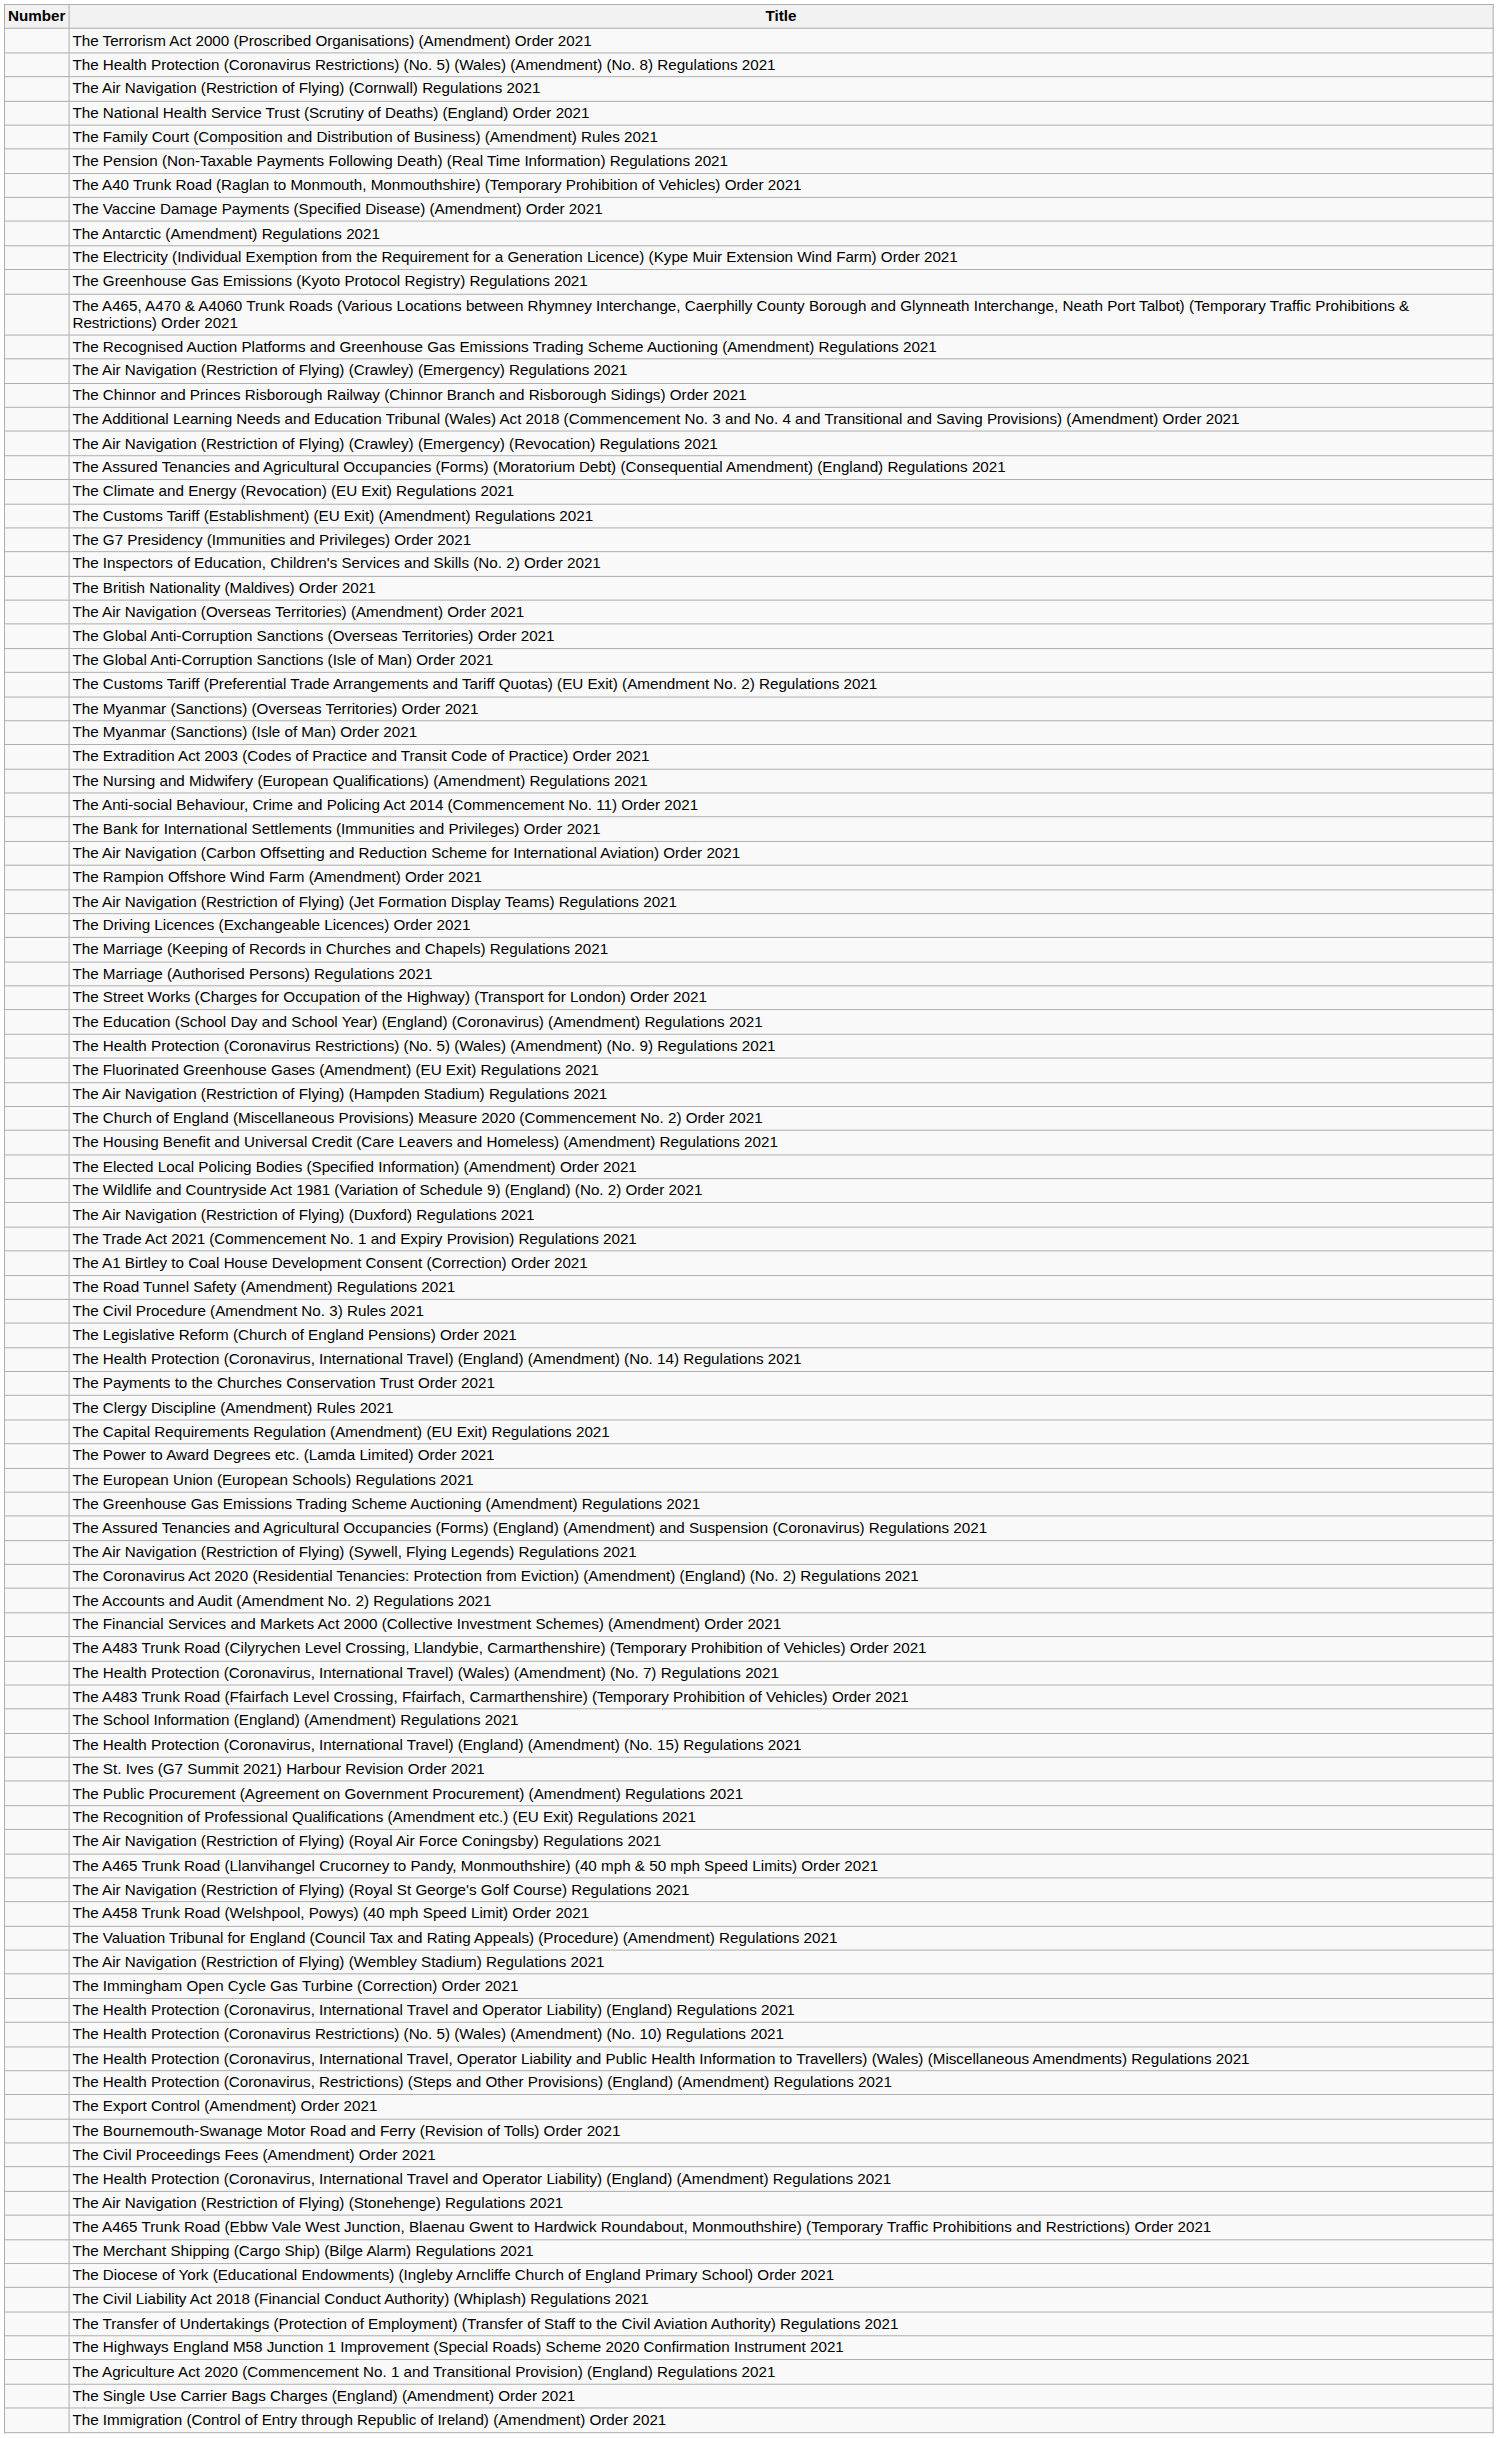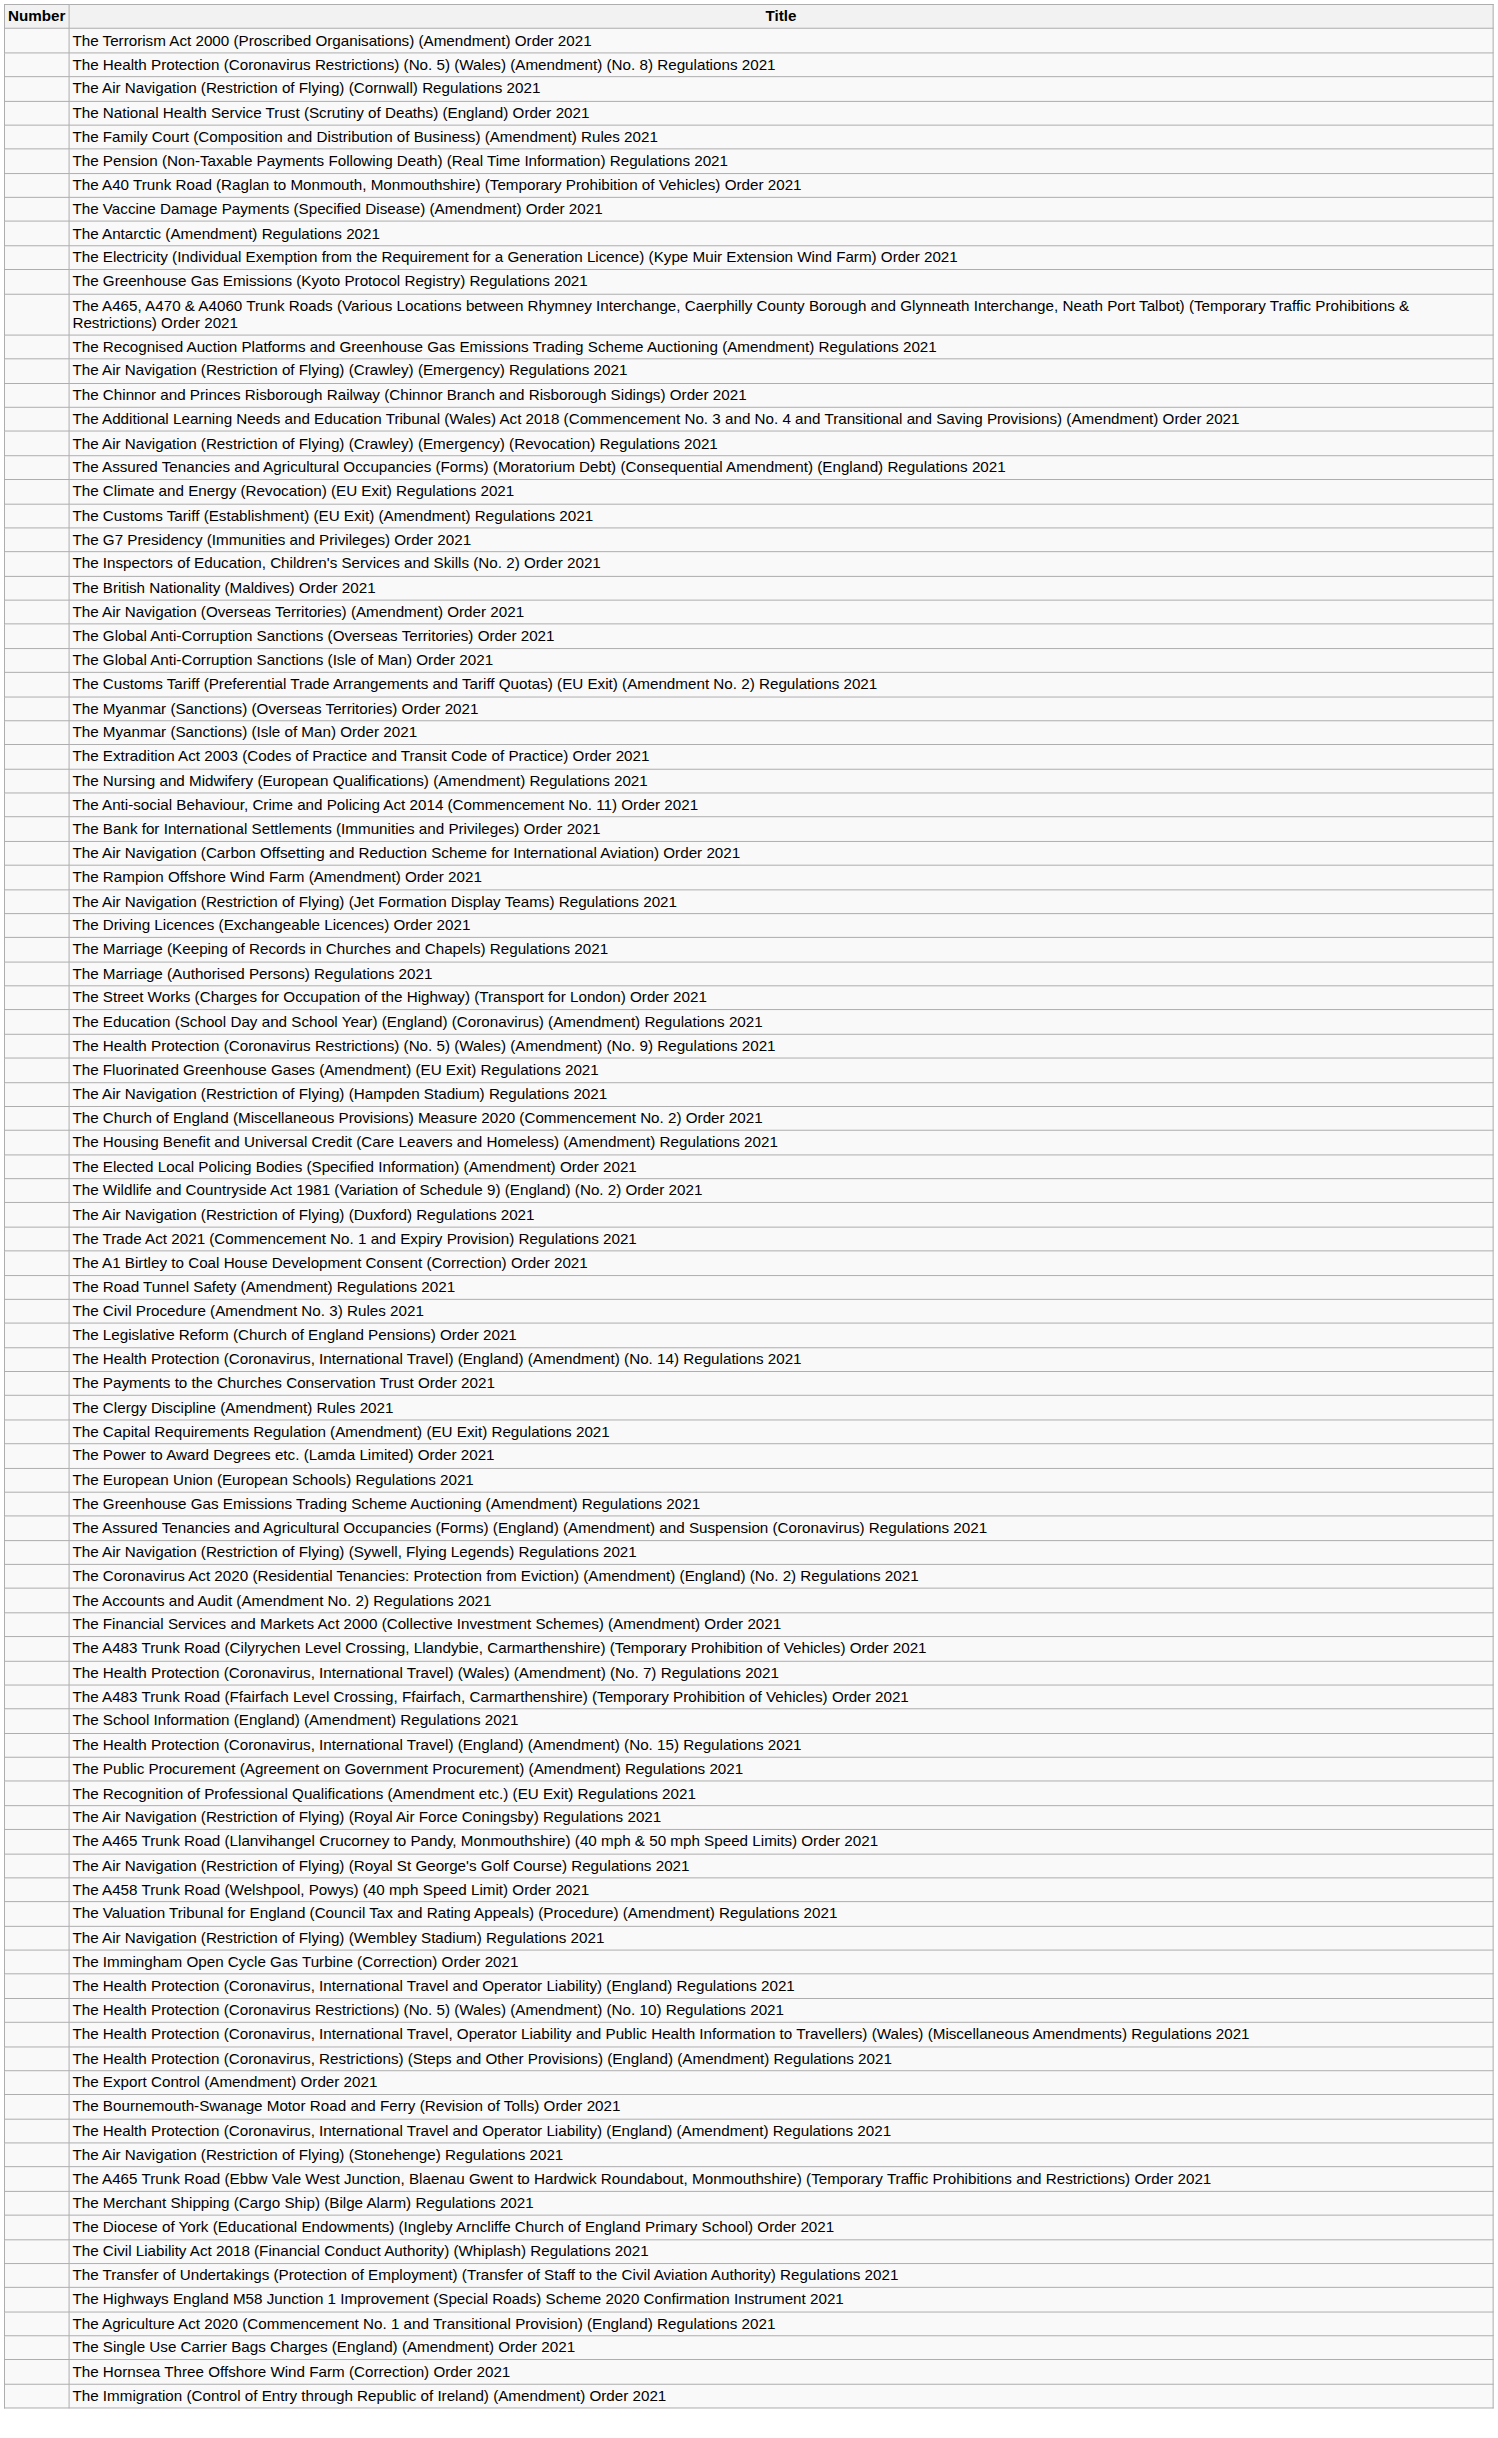- row: The St. Ives (G7 Summit 2021) Harbour Revision Order 2021
- row: The Civil Proceedings Fees (Amendment) Order 2021
+ row: The Hornsea Three Offshore Wind Farm (Correction) Order 2021
